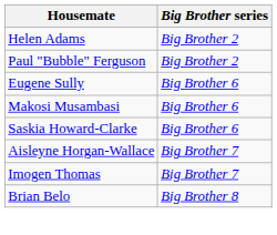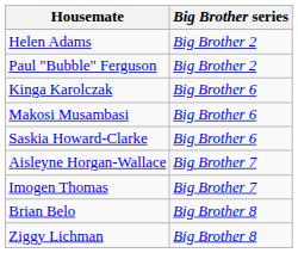- row: Eugene Sully | Big Brother 6
+ row: Kinga Karolczak | Big Brother 6
+ row: Ziggy Lichman | Big Brother 8
